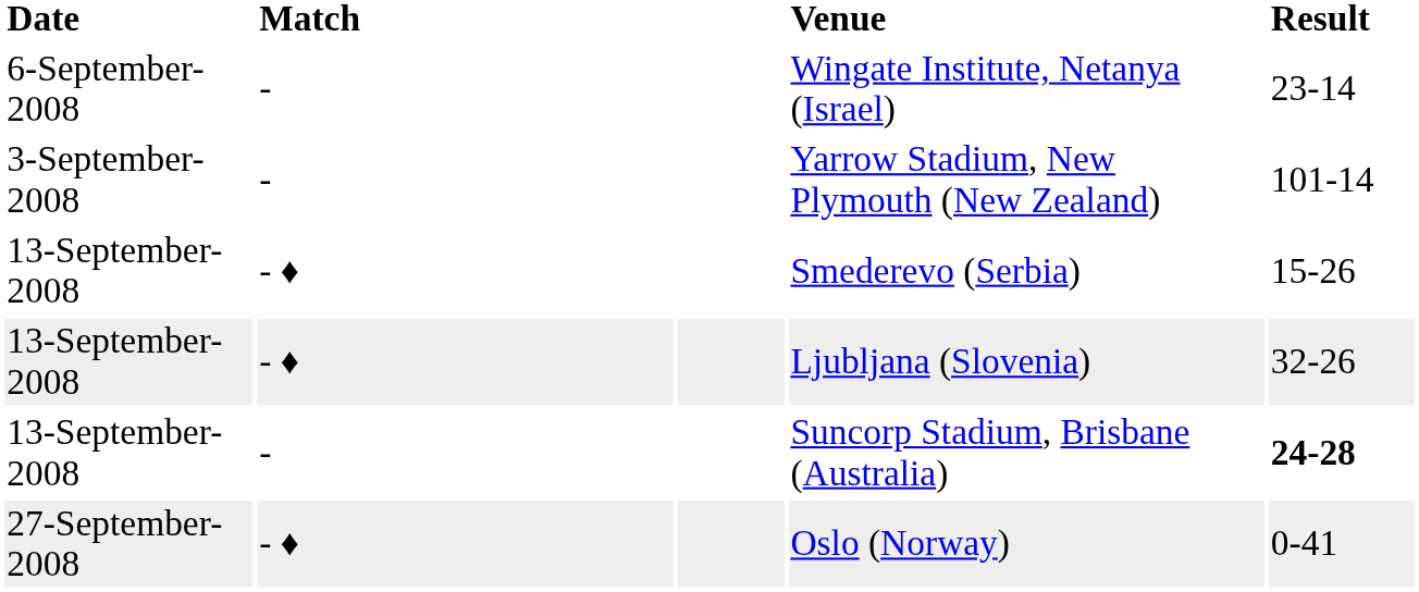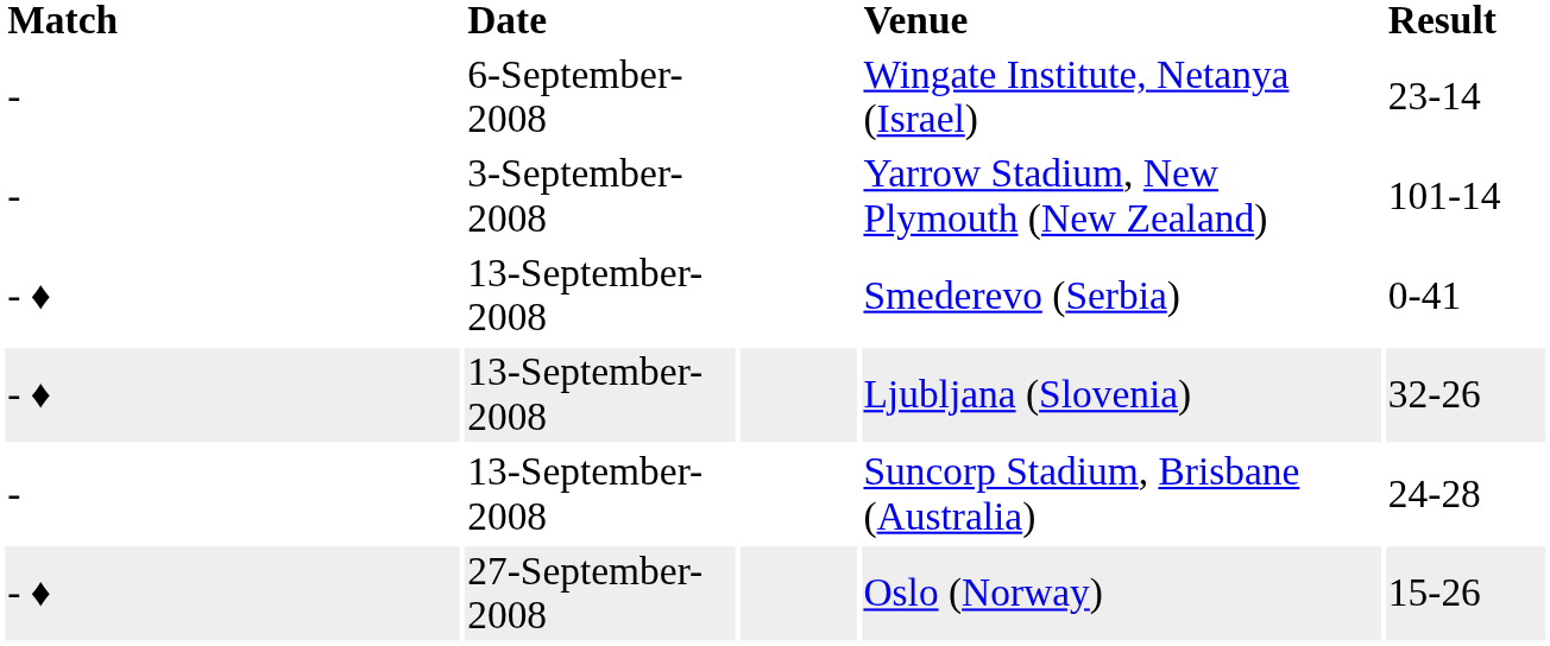columns swapped: Date <-> Match
Smederevo (Serbia) | Result: 15-26 -> 0-41
Suncorp Stadium, Brisbane (Australia) | Result: bold -> normal
Oslo (Norway) | Result: 0-41 -> 15-26
